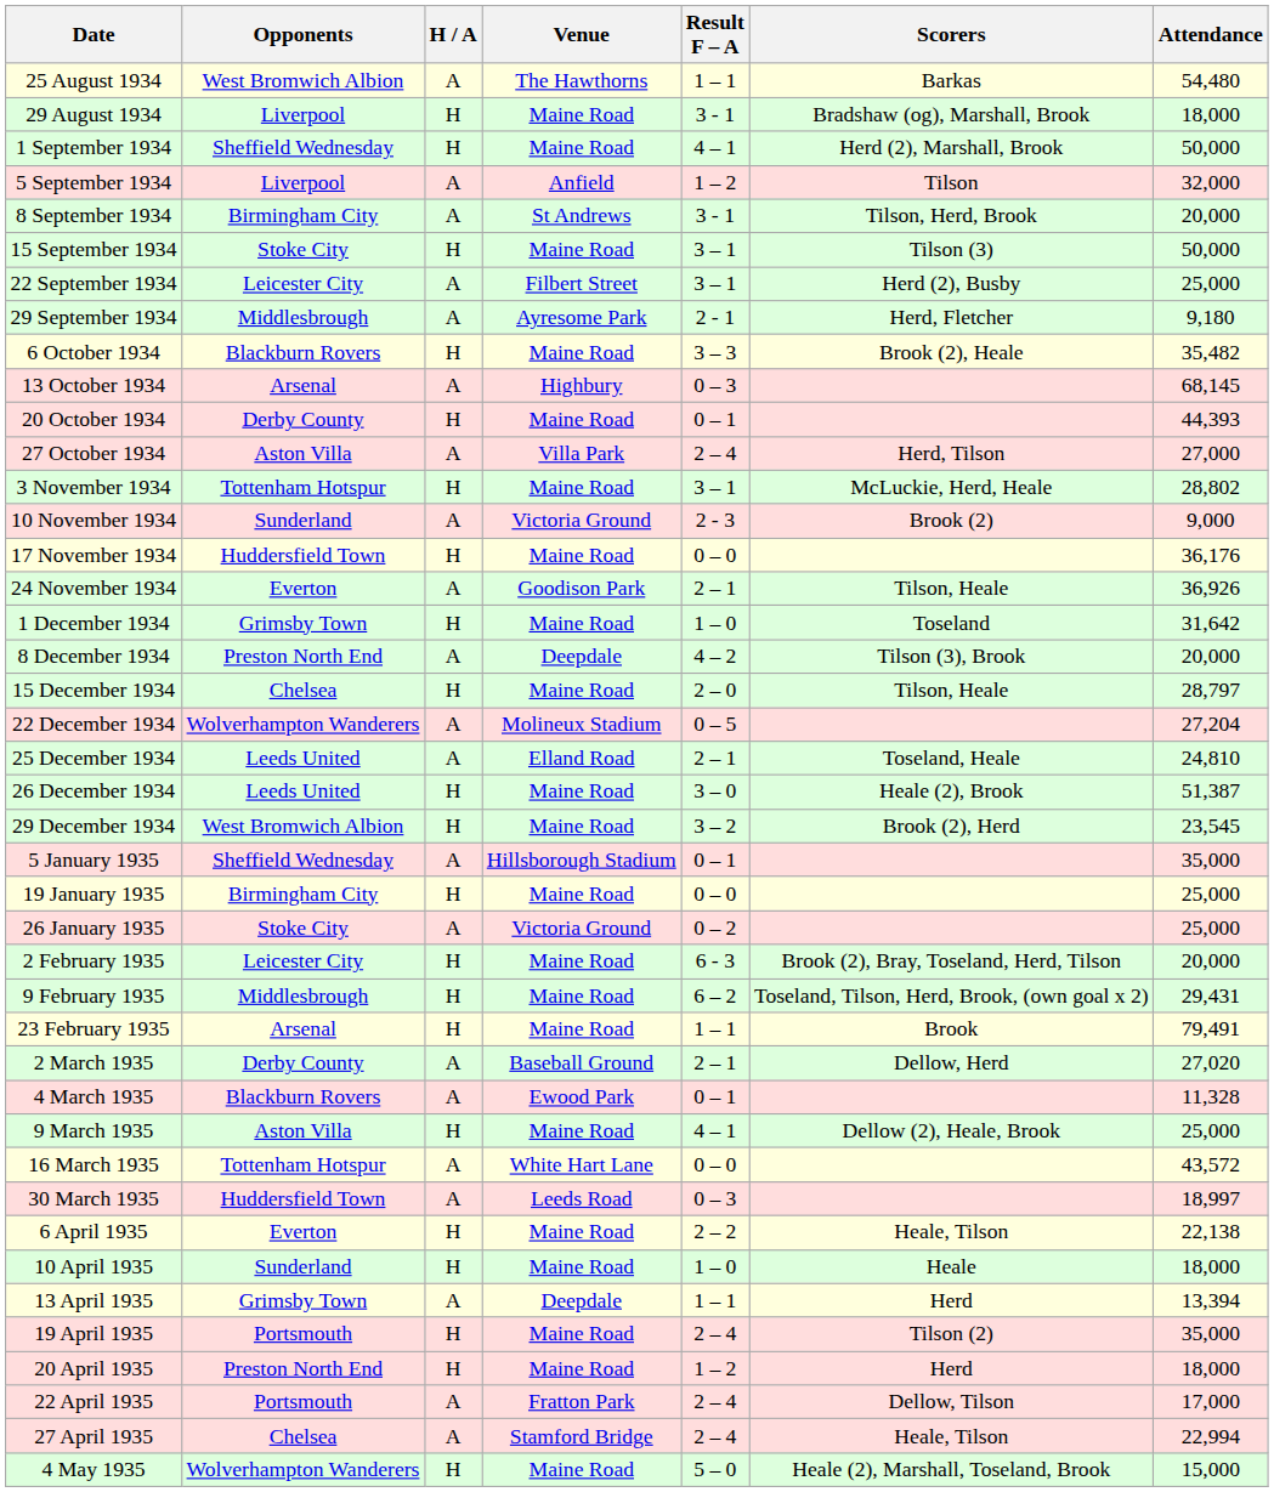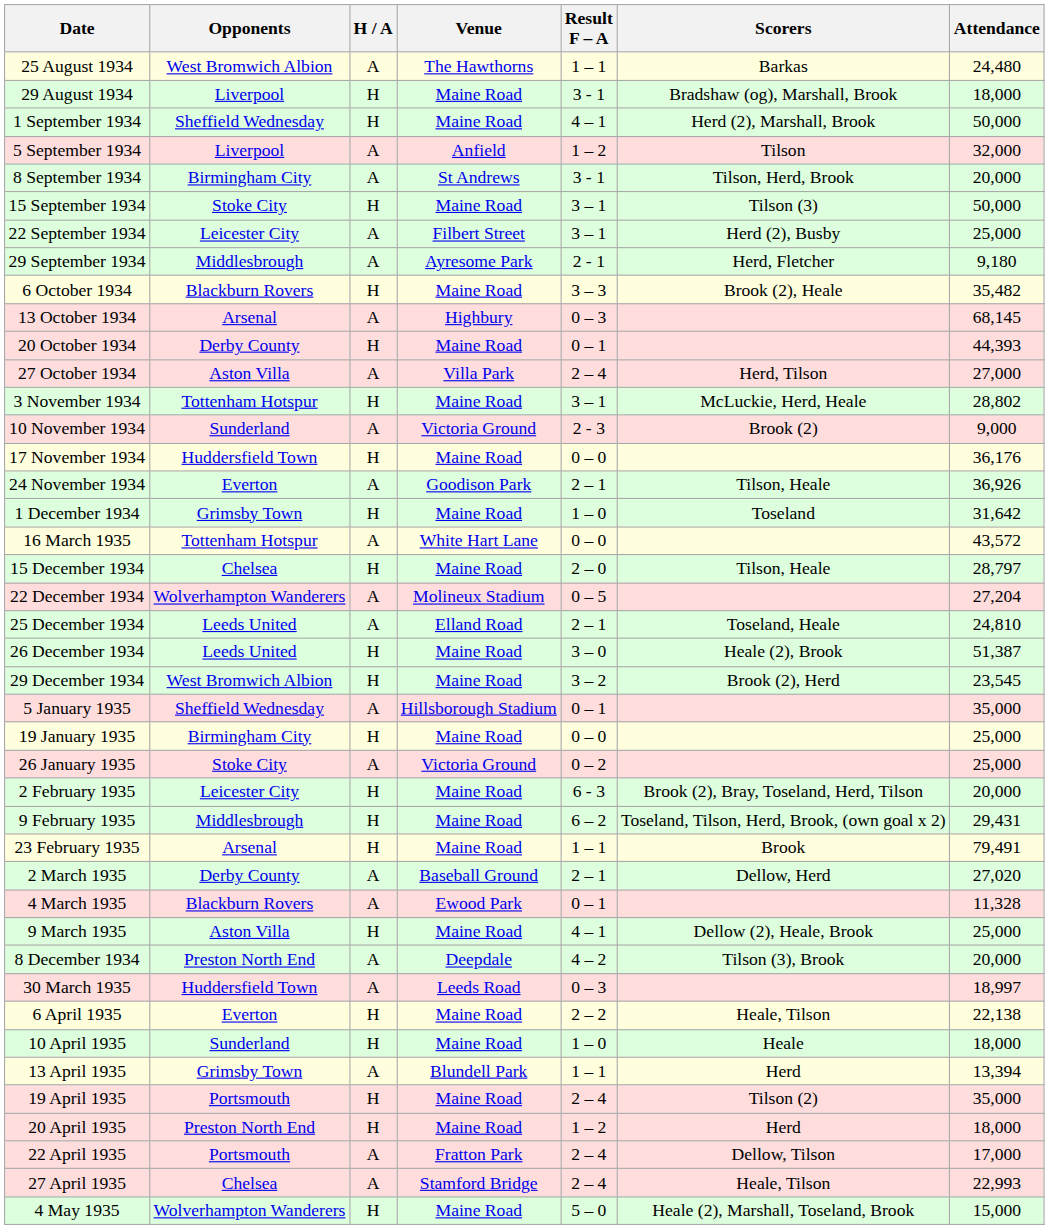25 August 1934 | Attendance: 54,480 -> 24,480
rows swapped: 8 December 1934 <-> 16 March 1935
13 April 1935 | Venue: Deepdale -> Blundell Park
27 April 1935 | Attendance: 22,994 -> 22,993
